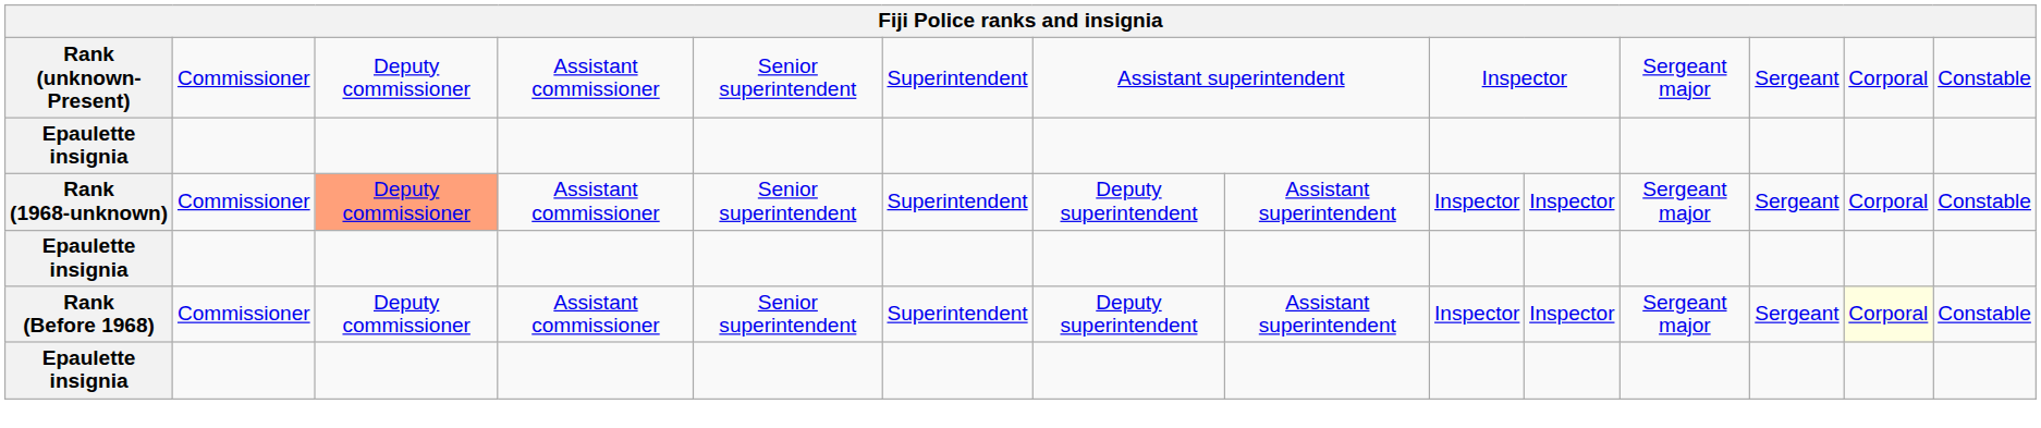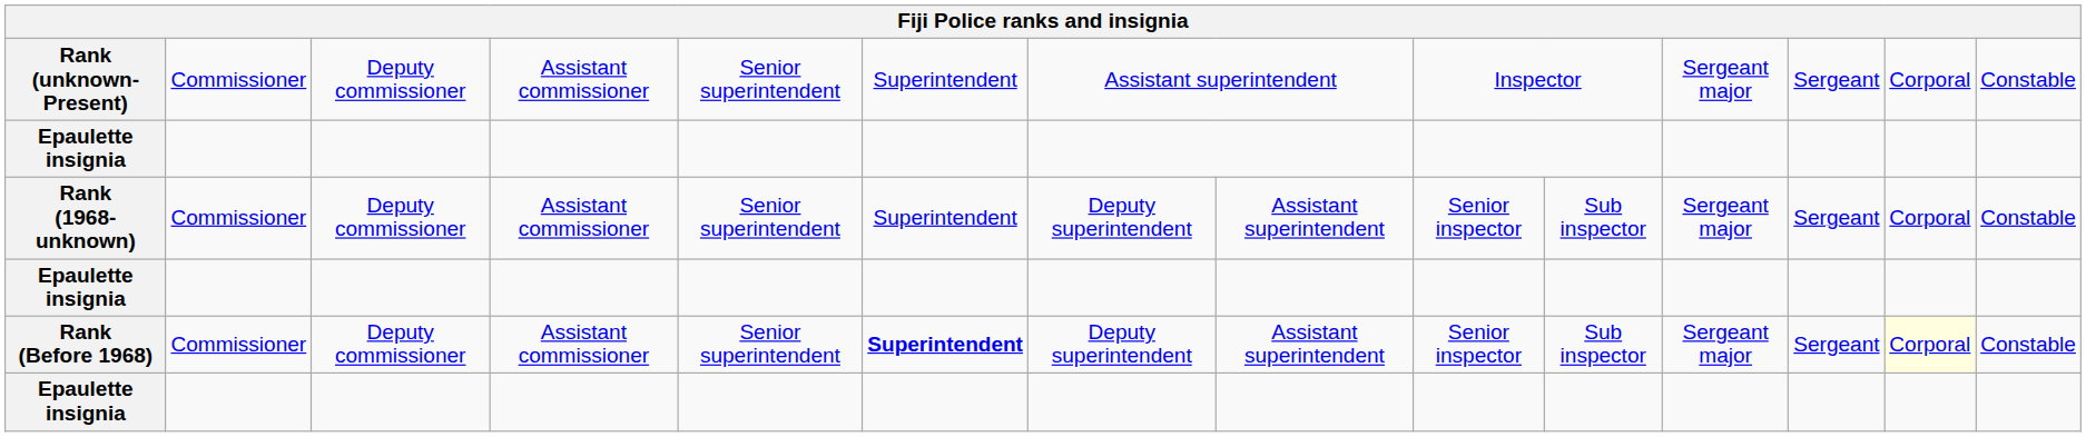Rank (1968-unknown) | column 3: lightsalmon background -> no background
Rank (1968-unknown) | column 9: Inspector -> Senior inspector
Rank (1968-unknown) | column 10: Inspector -> Sub inspector
Rank (Before 1968) | column 6: normal -> bold
Rank (Before 1968) | column 9: Inspector -> Senior inspector
Rank (Before 1968) | column 10: Inspector -> Sub inspector
